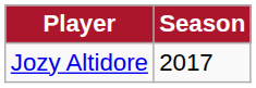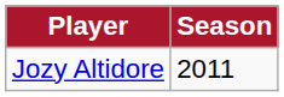Jozy Altidore | Season: 2017 -> 2011
